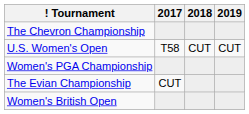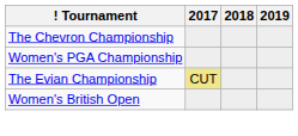- row: U.S. Women's Open | T58 | CUT | CUT
The Evian Championship | 2017: no background -> khaki background
